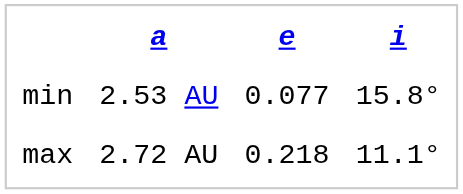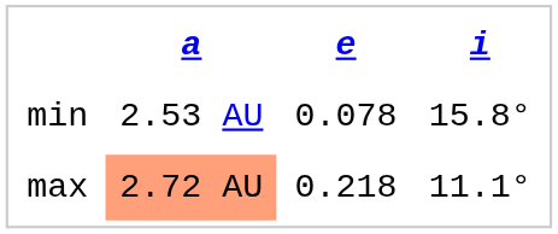min | e: 0.077 -> 0.078
max | a: no background -> lightsalmon background
